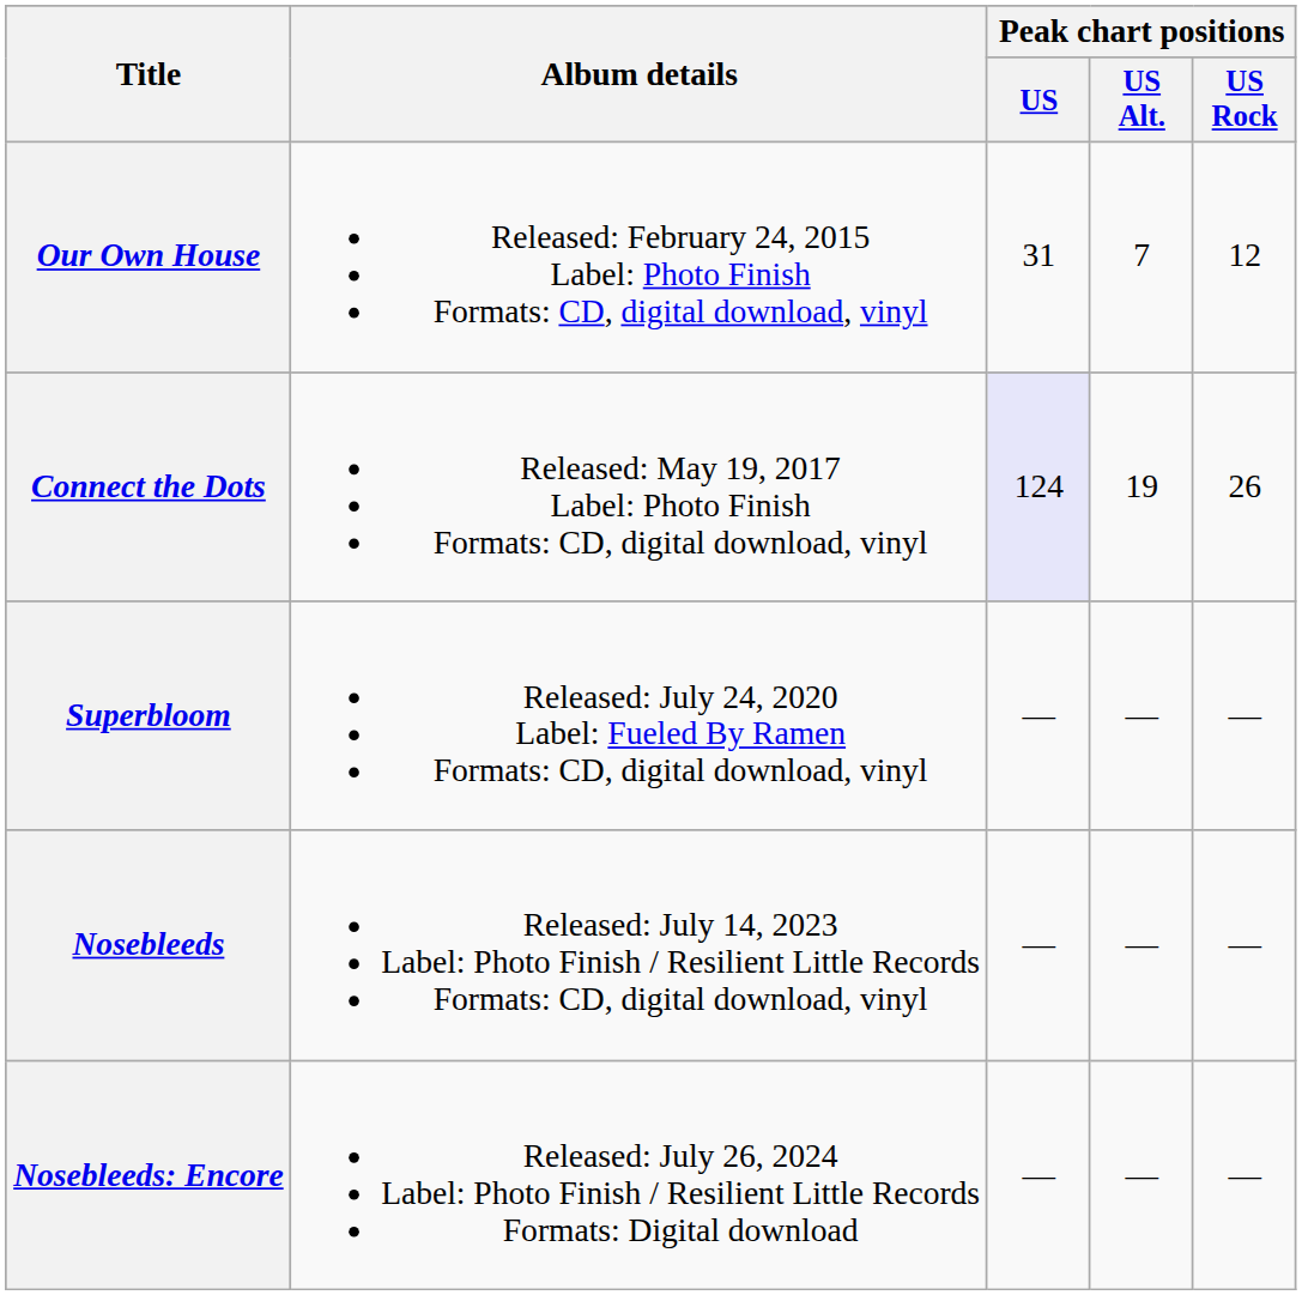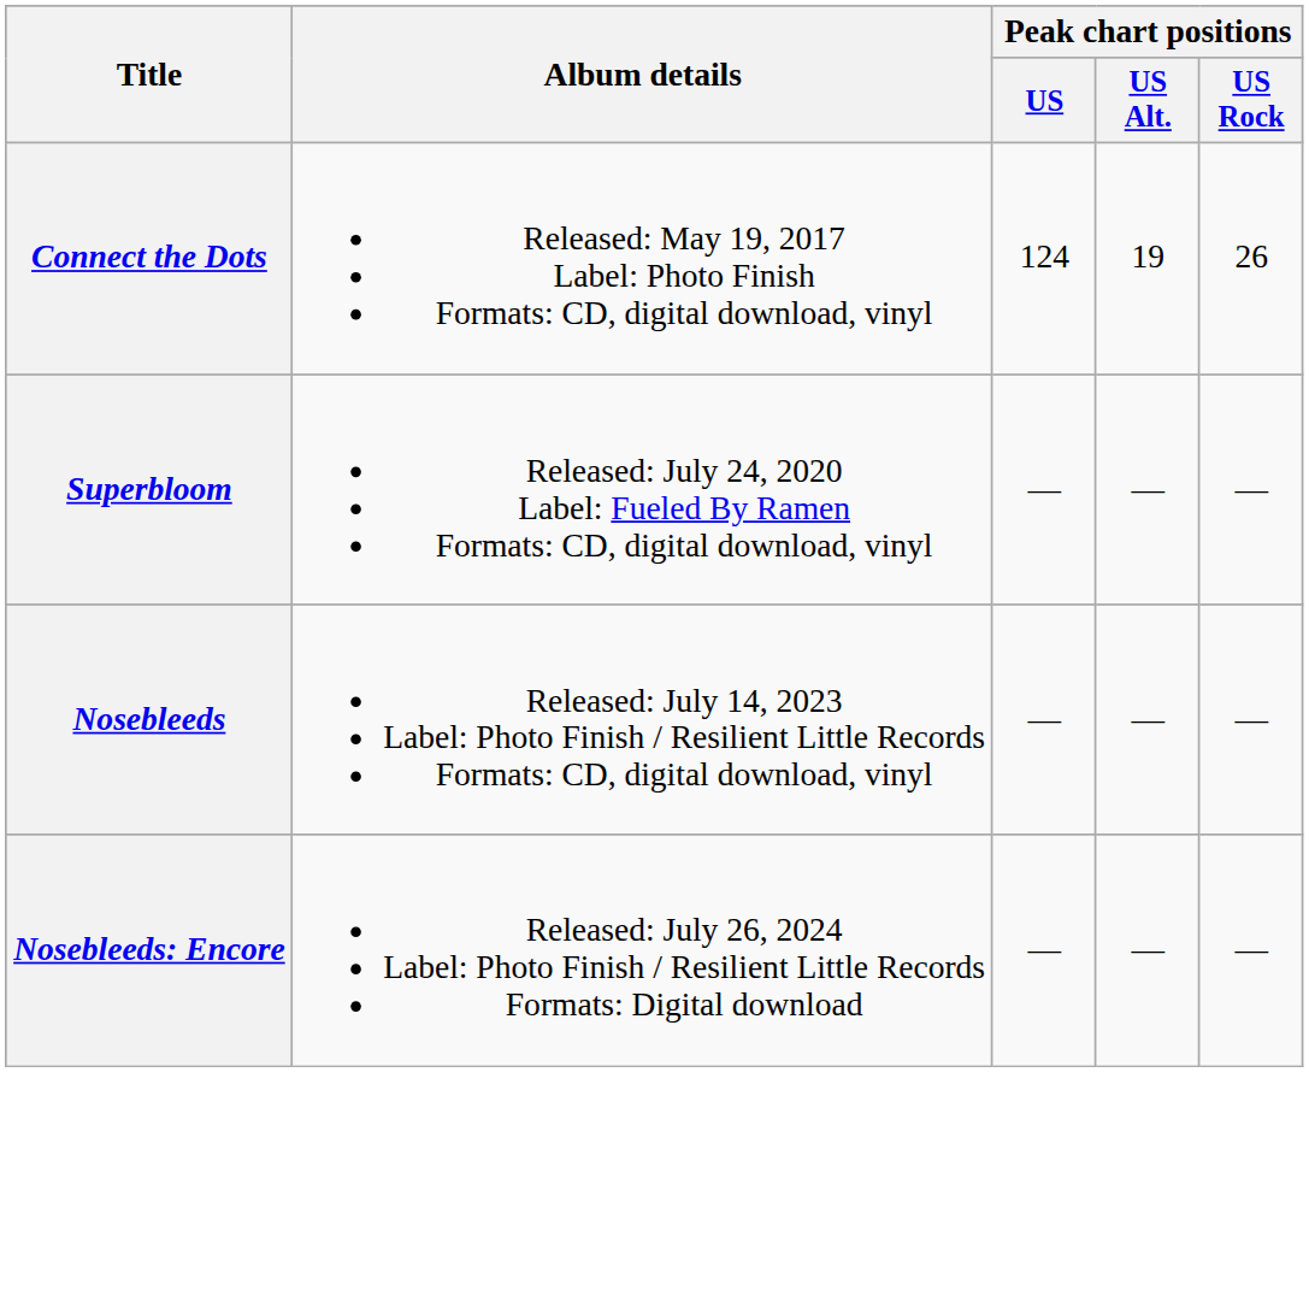- row: Our Own House | Released: February 24, 2015 Label: Photo Finish Formats: CD, digital download, vinyl | 31 | 7 | 12
Connect the Dots | Peak chart positions / US: lavender background -> no background
